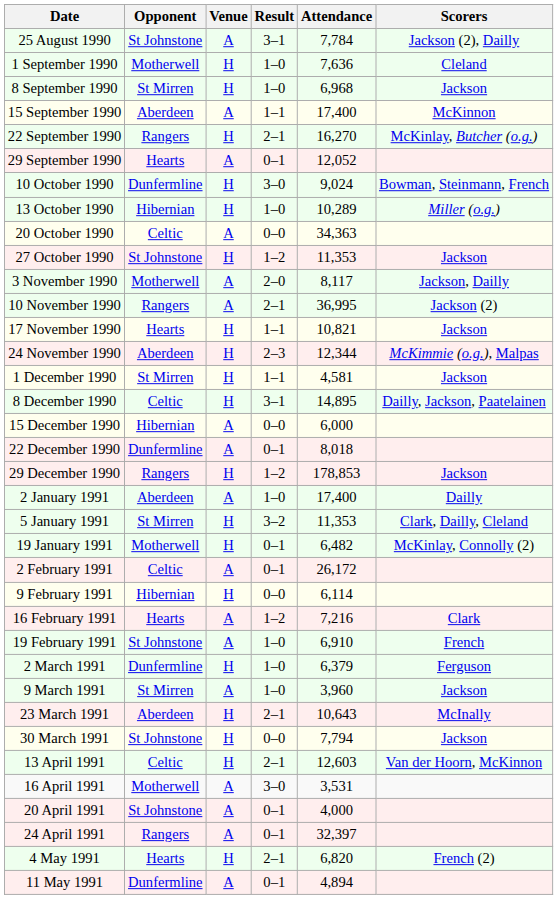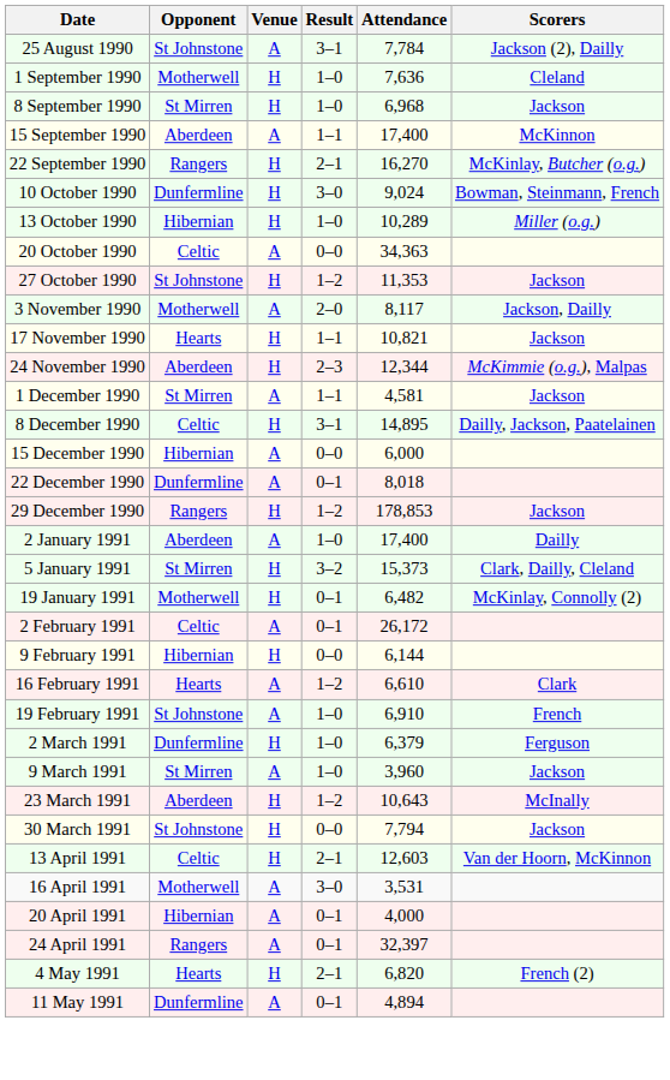- row: 29 September 1990 | Hearts | A | 0–1 | 12,052
- row: 10 November 1990 | Rangers | A | 2–1 | 36,995 | Jackson (2)
1 December 1990 | Venue: H -> A
5 January 1991 | Attendance: 11,353 -> 15,373
9 February 1991 | Attendance: 6,114 -> 6,144
16 February 1991 | Attendance: 7,216 -> 6,610
23 March 1991 | Result: 2–1 -> 1–2
20 April 1991 | Opponent: St Johnstone -> Hibernian
